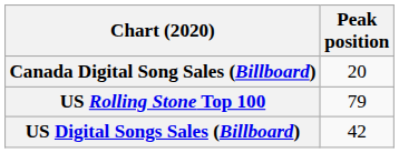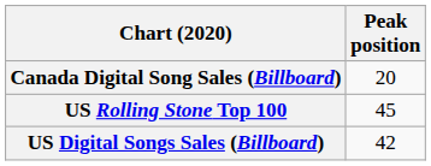US Rolling Stone Top 100 | Peak position: 79 -> 45
